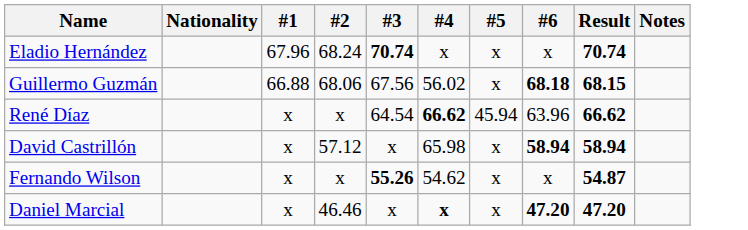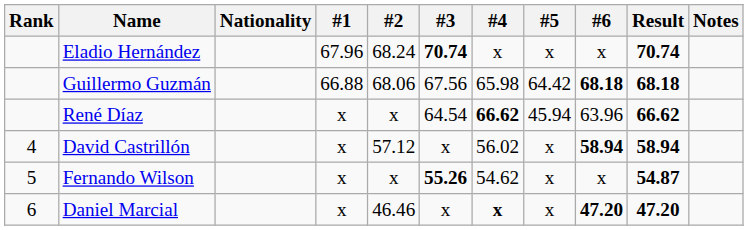+ column: Rank | 4 | 5 | 6
Guillermo Guzmán | #4: 56.02 -> 65.98
Guillermo Guzmán | #5: x -> 64.42
Guillermo Guzmán | Result: 68.15 -> 68.18
David Castrillón | #4: 65.98 -> 56.02
